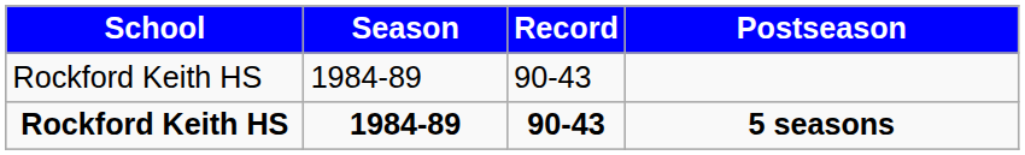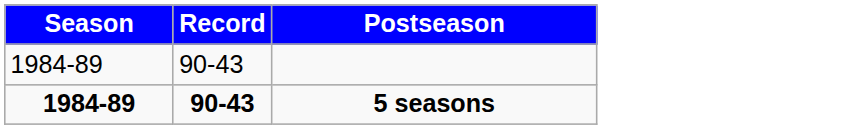- column: School | Rockford Keith HS | Rockford Keith HS
